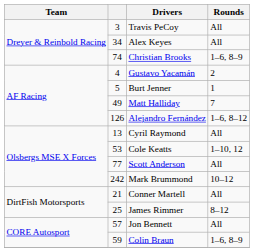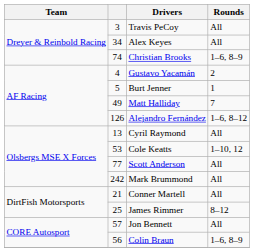Mark Brummond | Rounds: 10–12 -> All
Colin Braun | column 2: 59 -> 56
